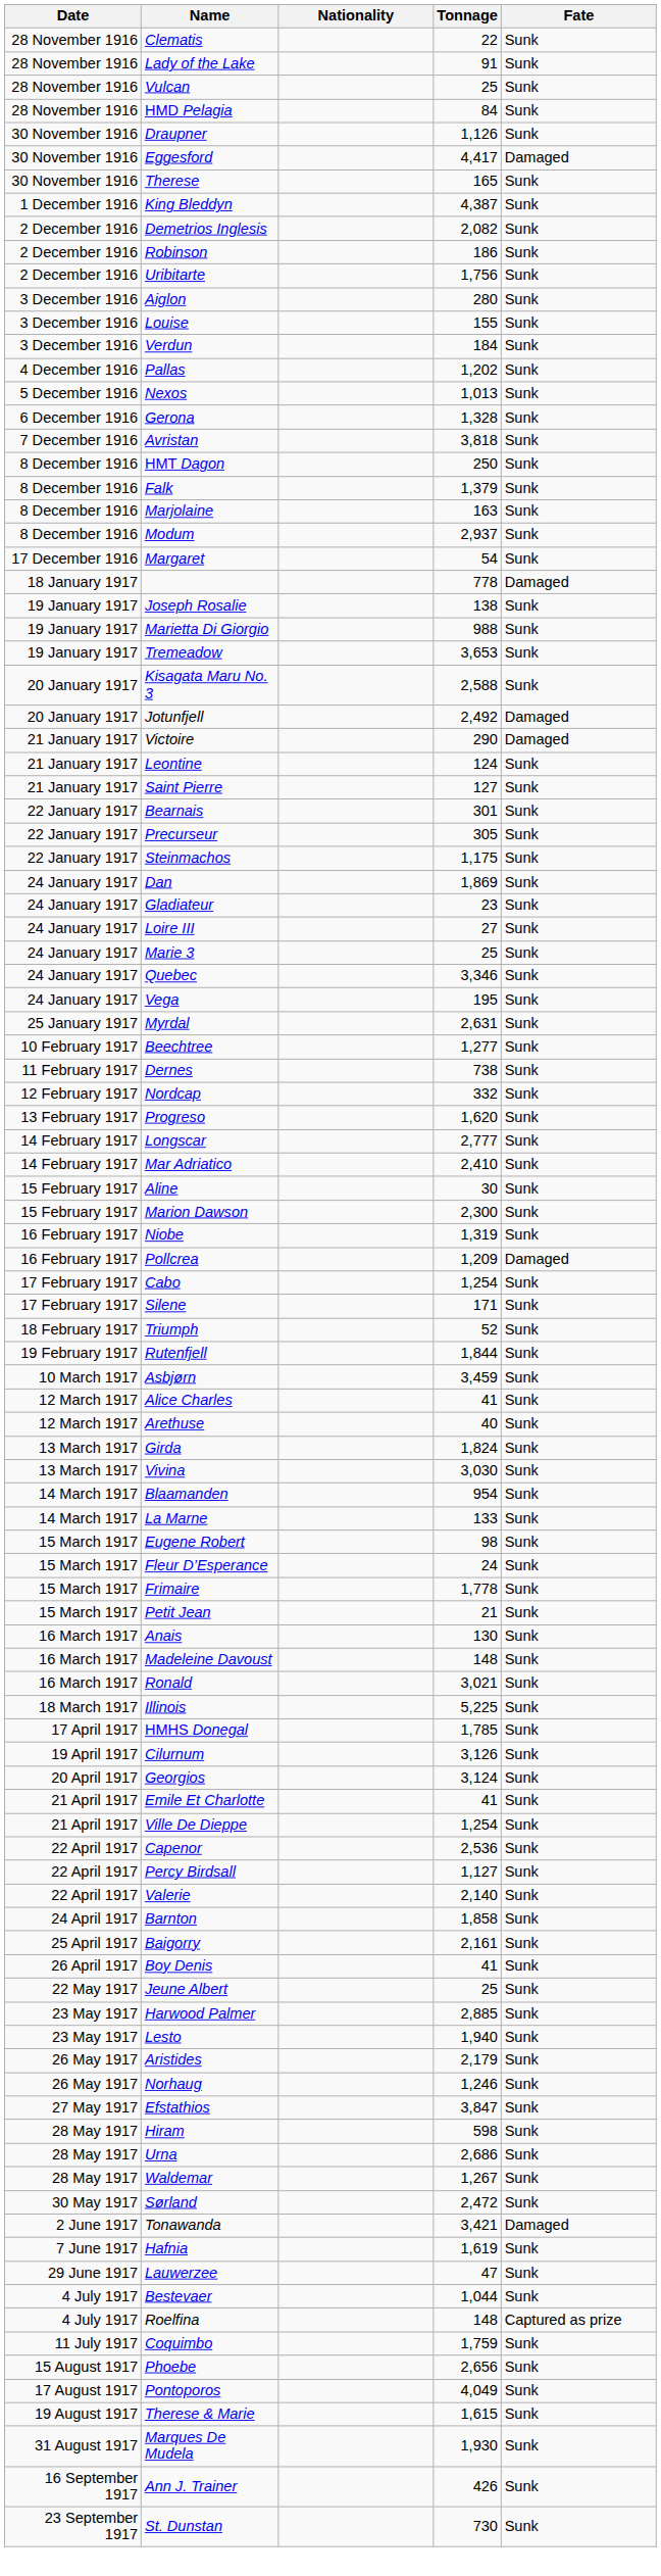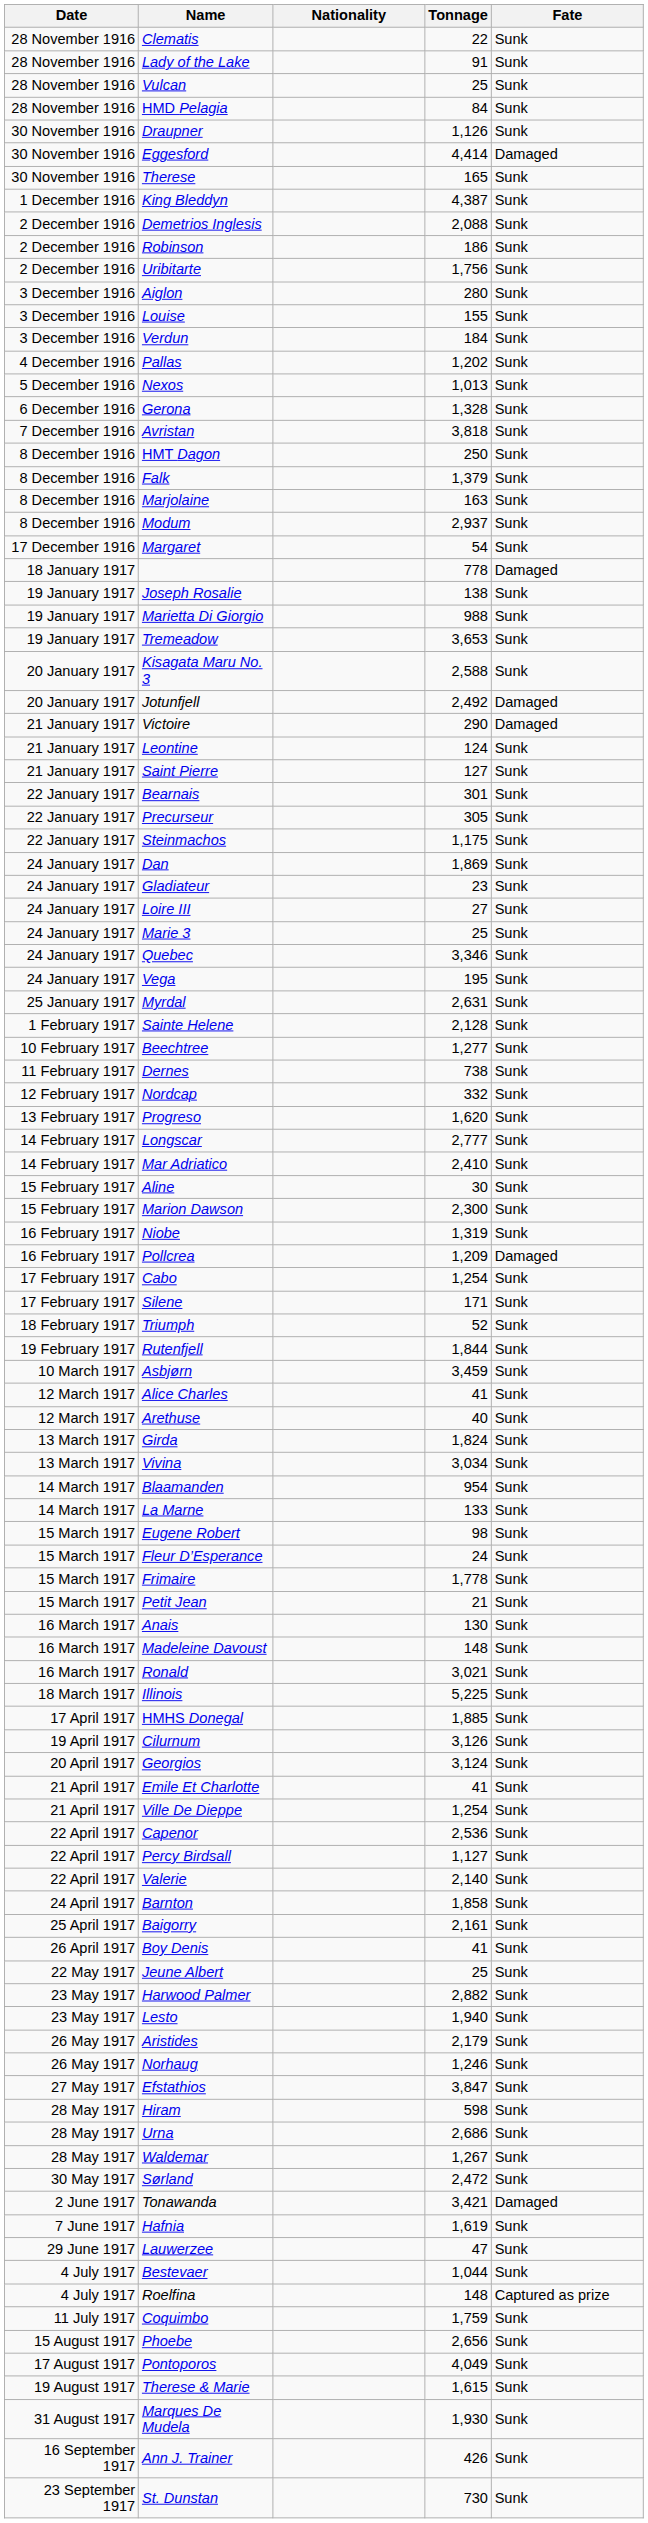Eggesford | Tonnage: 4,417 -> 4,414
Demetrios Inglesis | Tonnage: 2,082 -> 2,088
+ row: 1 February 1917 | Sainte Helene | 2,128 | Sunk
Vivina | Tonnage: 3,030 -> 3,034
HMHS Donegal | Tonnage: 1,785 -> 1,885
Harwood Palmer | Tonnage: 2,885 -> 2,882
